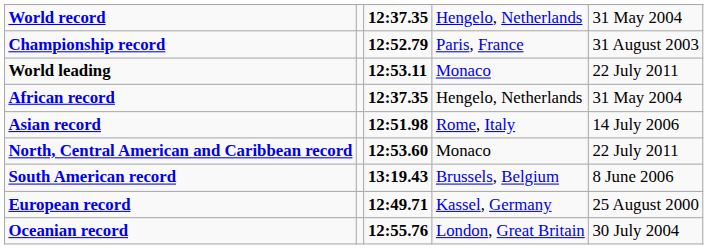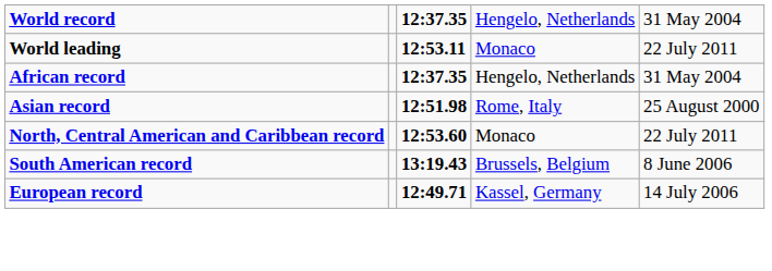- row: Championship record | 12:52.79 | Paris, France | 31 August 2003
Asian record | column 5: 14 July 2006 -> 25 August 2000
European record | column 5: 25 August 2000 -> 14 July 2006
- row: Oceanian record | 12:55.76 | London, Great Britain | 30 July 2004
